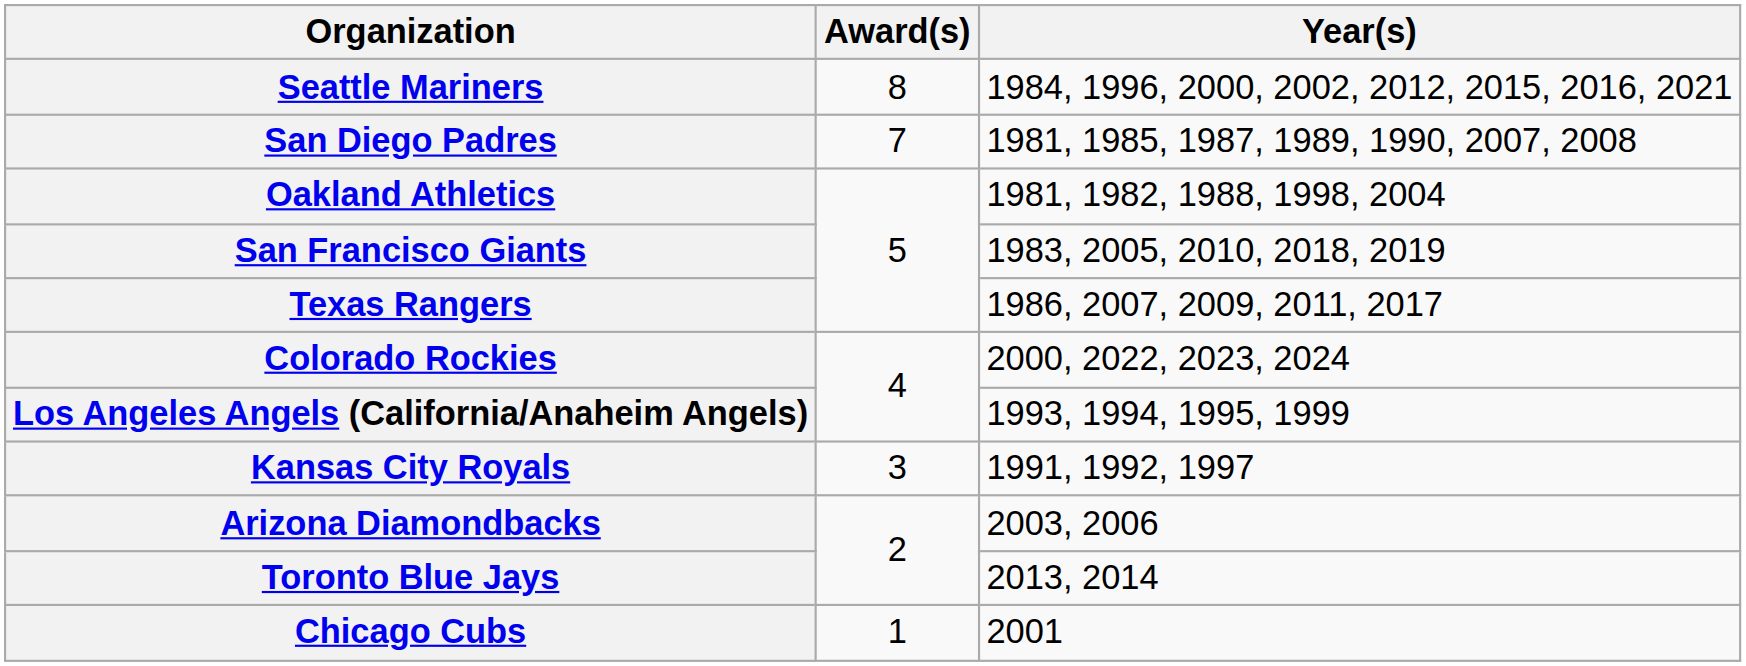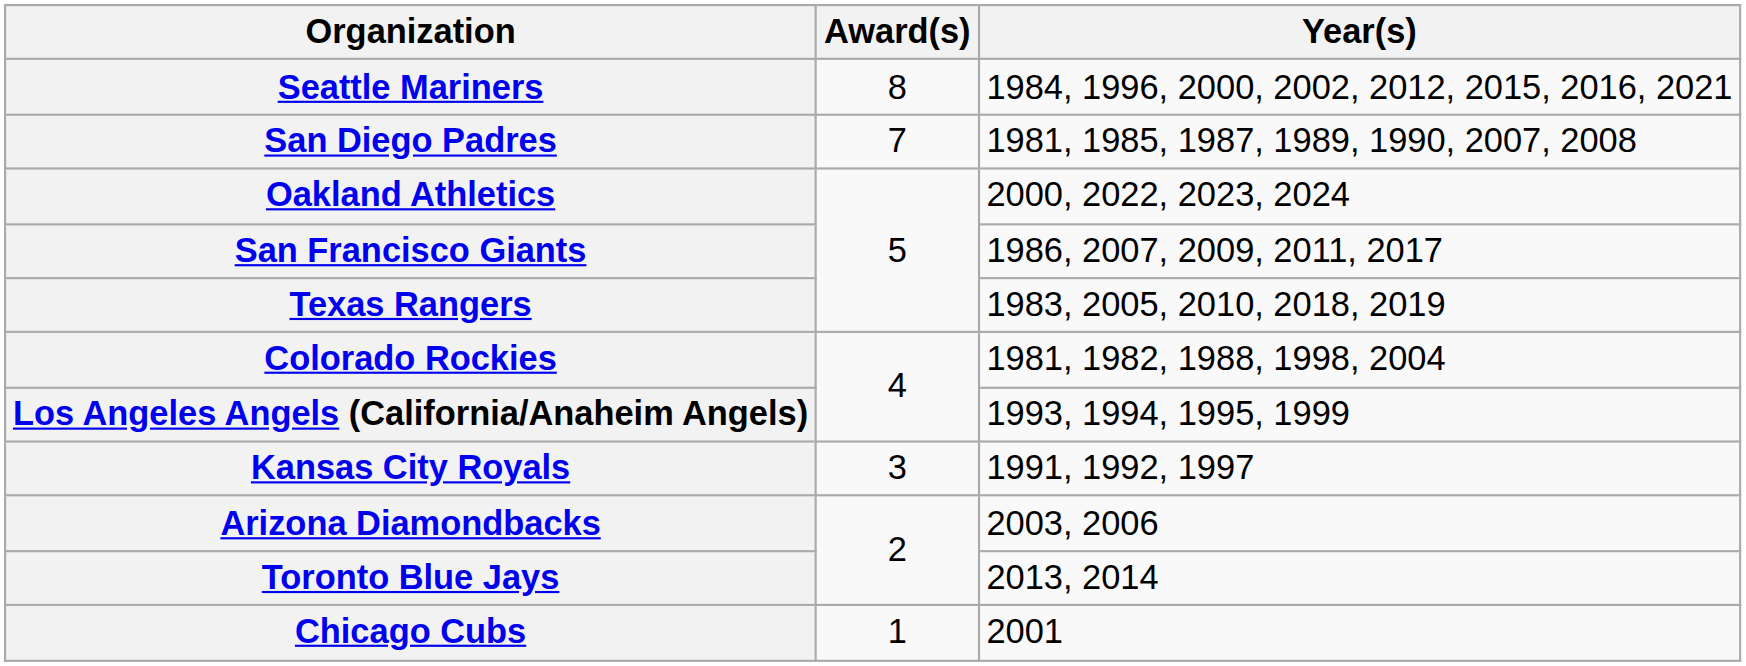Oakland Athletics | Year(s): 1981, 1982, 1988, 1998, 2004 -> 2000, 2022, 2023, 2024
San Francisco Giants | Year(s): 1983, 2005, 2010, 2018, 2019 -> 1986, 2007, 2009, 2011, 2017
Texas Rangers | Year(s): 1986, 2007, 2009, 2011, 2017 -> 1983, 2005, 2010, 2018, 2019
Colorado Rockies | Year(s): 2000, 2022, 2023, 2024 -> 1981, 1982, 1988, 1998, 2004
